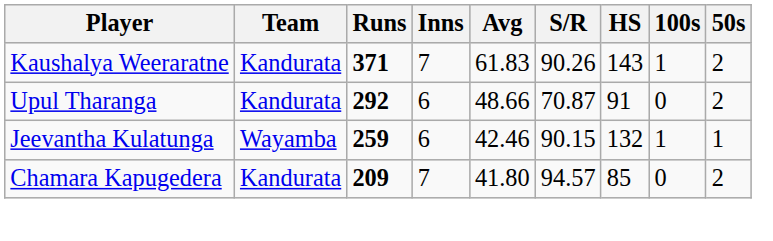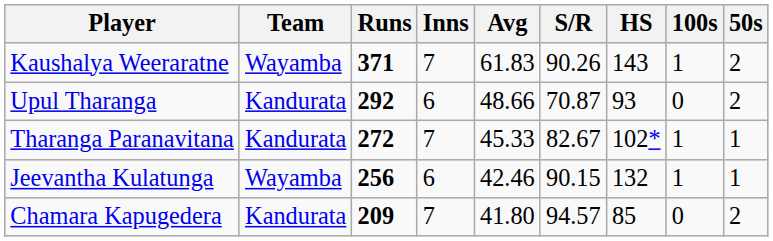Kaushalya Weeraratne | Team: Kandurata -> Wayamba
Upul Tharanga | HS: 91 -> 93
+ row: Tharanga Paranavitana | Kandurata | 272 | 7 | 45.33 | 82.67 | 102* | 1 | 1
Jeevantha Kulatunga | Runs: 259 -> 256
